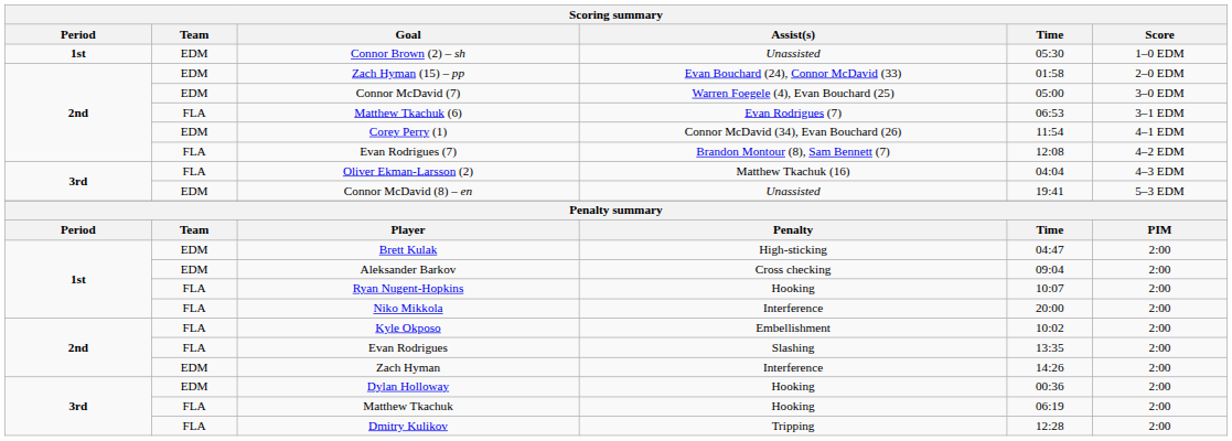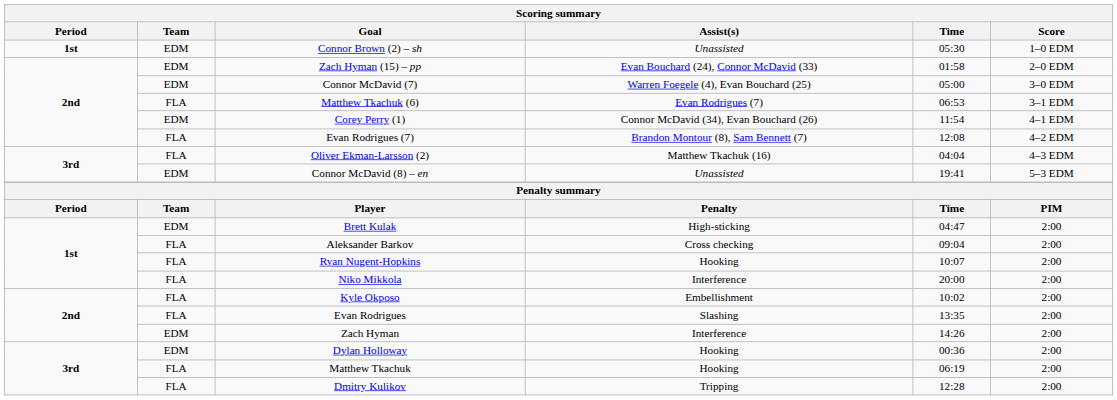Aleksander Barkov | Team: EDM -> FLA
